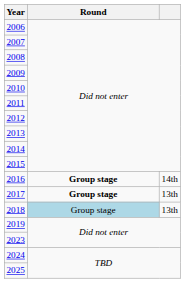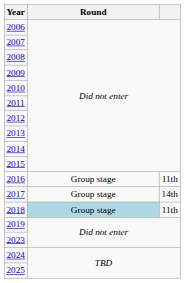2016 | Round: bold -> normal
2016 | column 3: 14th -> 11th
2017 | Round: bold -> normal
2017 | column 3: 13th -> 14th
2018 | column 3: 13th -> 11th
